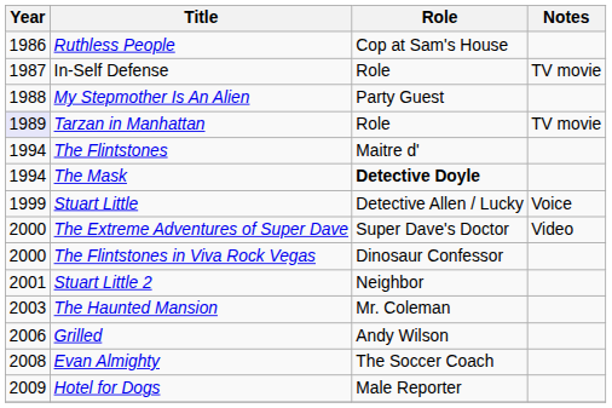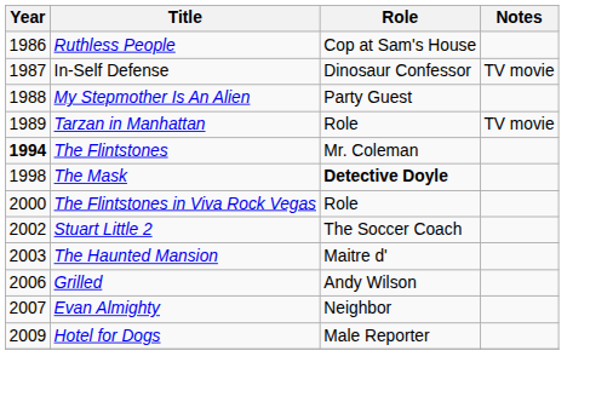In-Self Defense | Role: Role -> Dinosaur Confessor
Tarzan in Manhattan | Year: lavender background -> no background
The Flintstones | Year: normal -> bold
The Flintstones | Role: Maitre d' -> Mr. Coleman
The Mask | Year: 1994 -> 1998
- row: 1999 | Stuart Little | Detective Allen / Lucky | Voice
- row: 2000 | The Extreme Adventures of Super Dave | Super Dave's Doctor | Video
The Flintstones in Viva Rock Vegas | Role: Dinosaur Confessor -> Role
Stuart Little 2 | Year: 2001 -> 2002
Stuart Little 2 | Role: Neighbor -> The Soccer Coach
The Haunted Mansion | Role: Mr. Coleman -> Maitre d'
Evan Almighty | Year: 2008 -> 2007
Evan Almighty | Role: The Soccer Coach -> Neighbor
